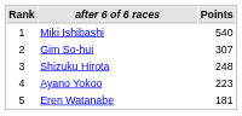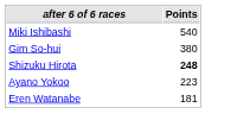- column: Rank | 1 | 2 | 3 | 4 | 5
Gim So-hui | Points: 307 -> 380
Shizuku Hirota | Points: normal -> bold
